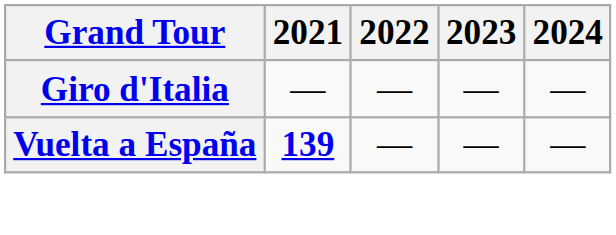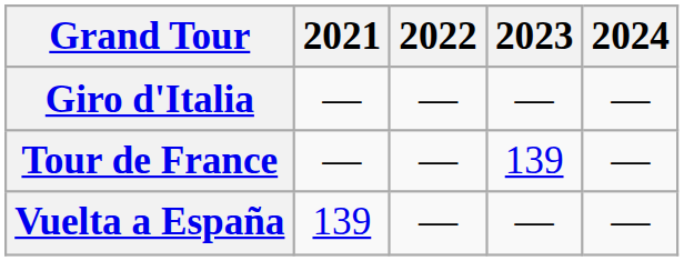+ row: Tour de France | — | — | 139 | —
Vuelta a España | 2021: bold -> normal
